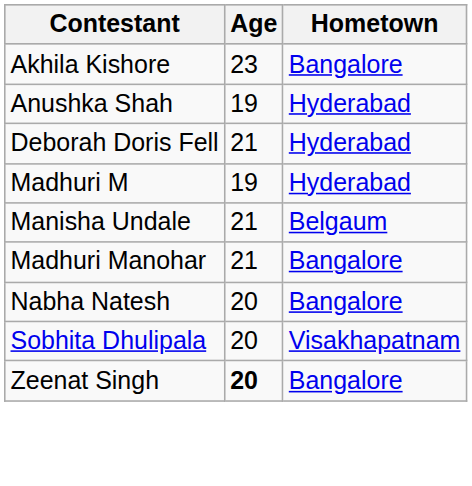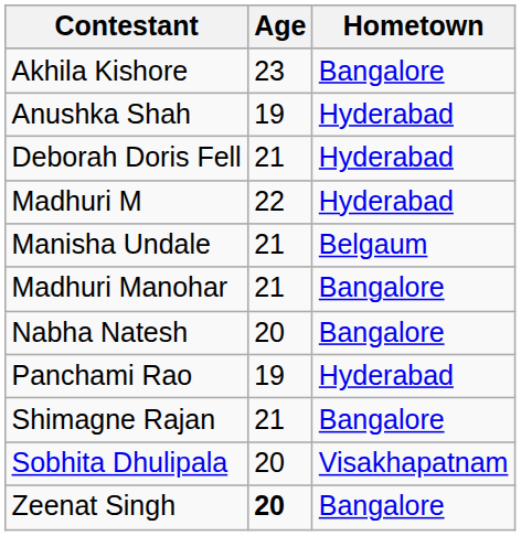Madhuri M | Age: 19 -> 22
+ row: Panchami Rao | 19 | Hyderabad
+ row: Shimagne Rajan | 21 | Bangalore
